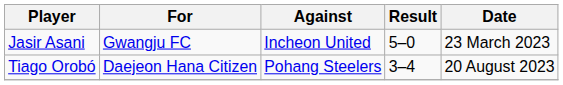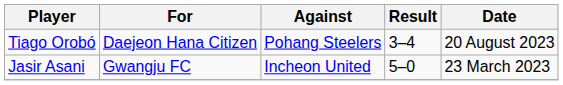rows swapped: Jasir Asani <-> Tiago Orobó
